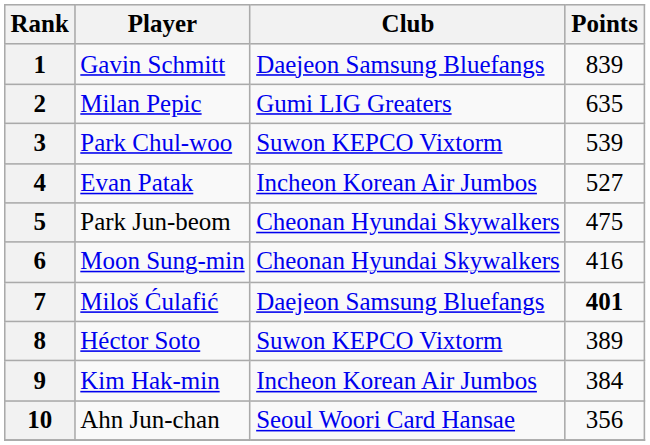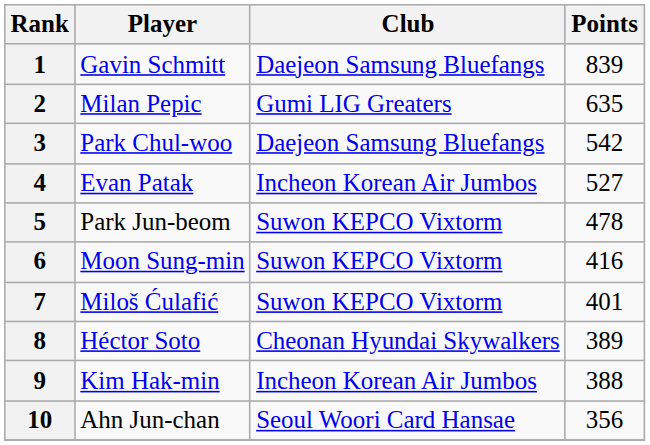3 | Club: Suwon KEPCO Vixtorm -> Daejeon Samsung Bluefangs
3 | Points: 539 -> 542
5 | Club: Cheonan Hyundai Skywalkers -> Suwon KEPCO Vixtorm
5 | Points: 475 -> 478
6 | Club: Cheonan Hyundai Skywalkers -> Suwon KEPCO Vixtorm
7 | Club: Daejeon Samsung Bluefangs -> Suwon KEPCO Vixtorm
7 | Points: bold -> normal
8 | Club: Suwon KEPCO Vixtorm -> Cheonan Hyundai Skywalkers
9 | Points: 384 -> 388
